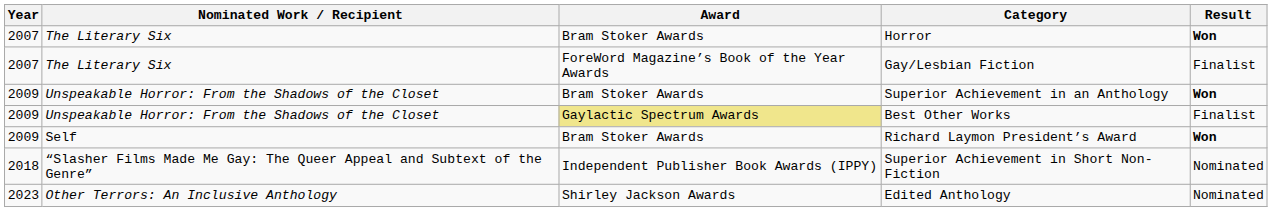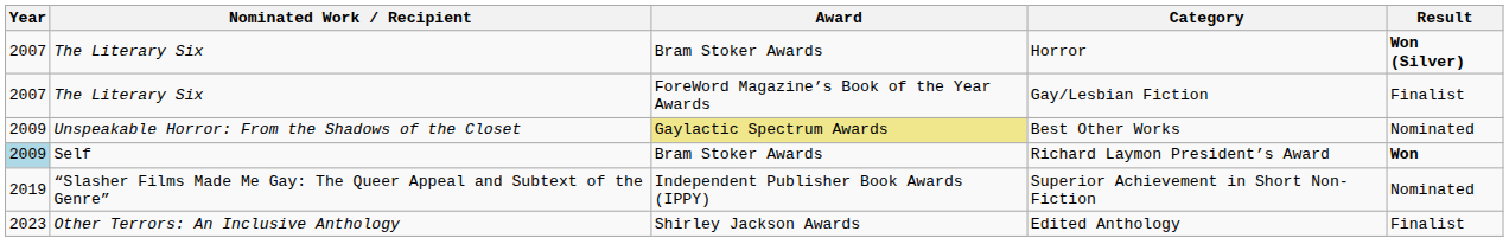Horror | Result: Won -> Won (Silver)
- row: 2009 | Unspeakable Horror: From the Shadows of the Closet | Bram Stoker Awards | Superior Achievement in an Anthology | Won
Best Other Works | Result: Finalist -> Nominated
Richard Laymon President’s Award | Year: no background -> lightblue background
Superior Achievement in Short Non-Fiction | Year: 2018 -> 2019
Edited Anthology | Result: Nominated -> Finalist
